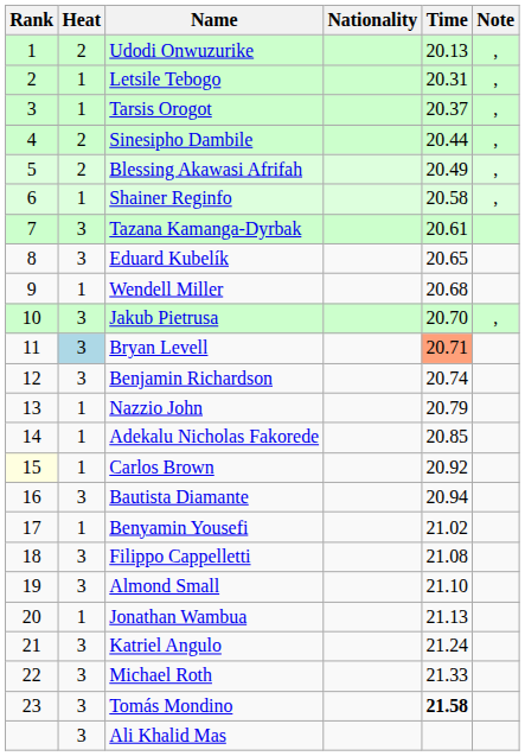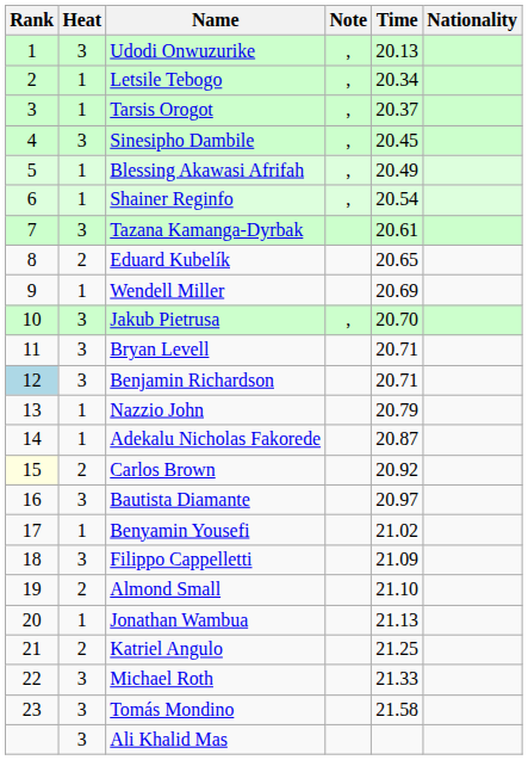columns swapped: Nationality <-> Note
Udodi Onwuzurike | Heat: 2 -> 3
Letsile Tebogo | Time: 20.31 -> 20.34
Sinesipho Dambile | Heat: 2 -> 3
Sinesipho Dambile | Time: 20.44 -> 20.45
Blessing Akawasi Afrifah | Heat: 2 -> 1
Shainer Reginfo | Time: 20.58 -> 20.54
Eduard Kubelík | Heat: 3 -> 2
Wendell Miller | Time: 20.68 -> 20.69
Bryan Levell | Heat: lightblue background -> no background
Bryan Levell | Time: lightsalmon background -> no background
Benjamin Richardson | Rank: no background -> lightblue background
Benjamin Richardson | Time: 20.74 -> 20.71
Adekalu Nicholas Fakorede | Time: 20.85 -> 20.87
Carlos Brown | Heat: 1 -> 2
Bautista Diamante | Time: 20.94 -> 20.97
Filippo Cappelletti | Time: 21.08 -> 21.09
Almond Small | Heat: 3 -> 2
Katriel Angulo | Heat: 3 -> 2
Katriel Angulo | Time: 21.24 -> 21.25
Tomás Mondino | Time: bold -> normal
